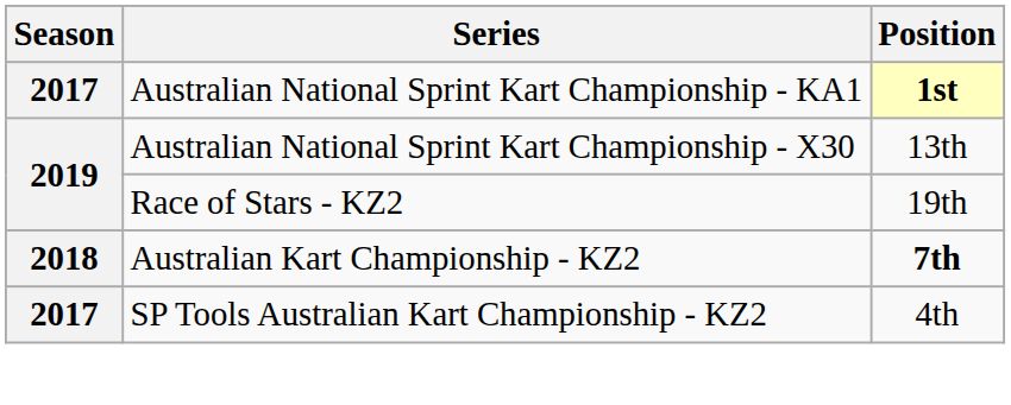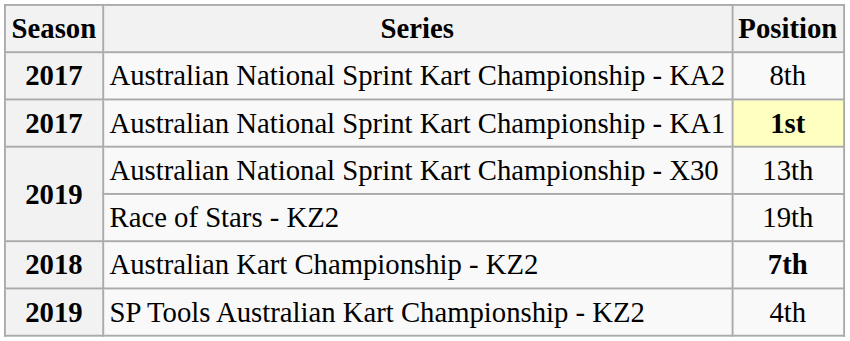+ row: 2017 | Australian National Sprint Kart Championship - KA2 | 8th
SP Tools Australian Kart Championship - KZ2 | Season: 2017 -> 2019
